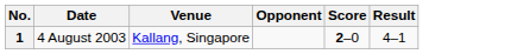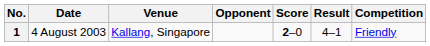+ column: Competition | Friendly
